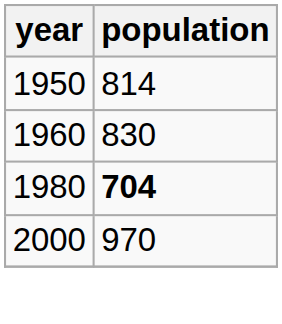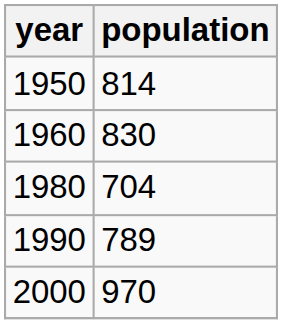1980 | population: bold -> normal
+ row: 1990 | 789
